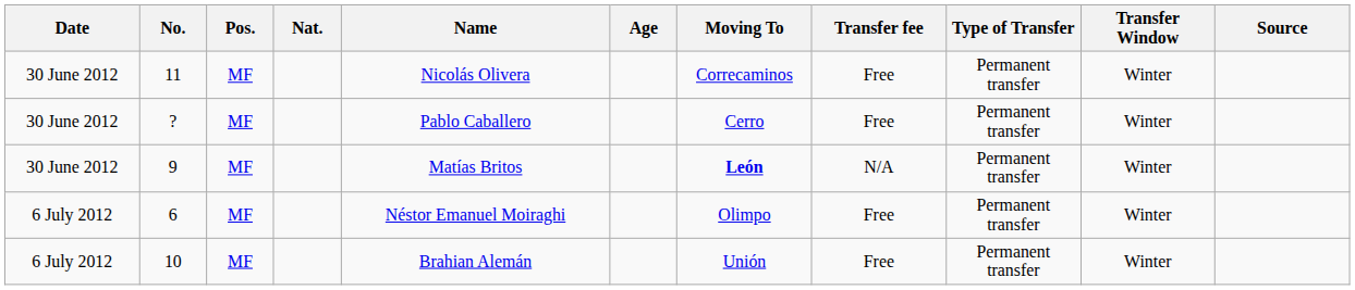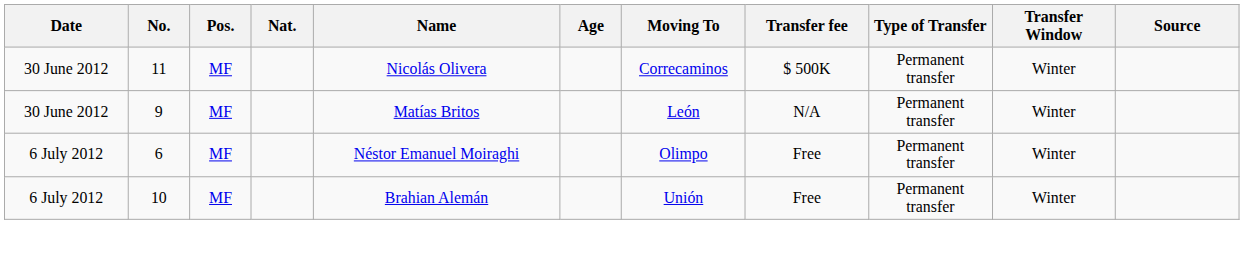11 | Transfer fee: Free -> $ 500K
- row: 30 June 2012 | ? | MF | Pablo Caballero | Cerro | Free | Permanent transfer | Winter
9 | Moving To: bold -> normal
